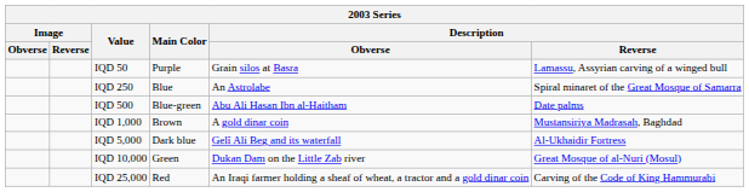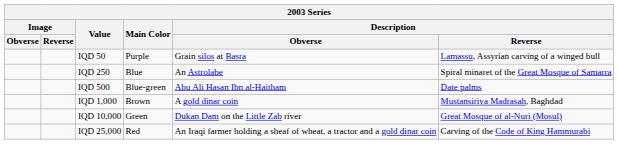- row: IQD 5,000 | Dark blue | Gelî Ali Beg and its waterfall | Al-Ukhaidir Fortress
